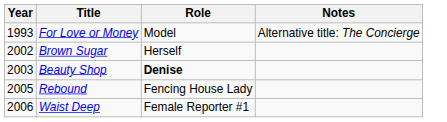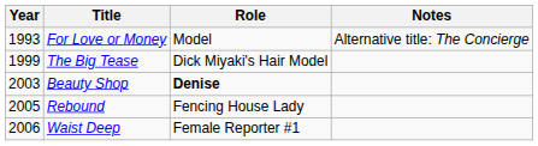+ row: 1999 | The Big Tease | Dick Miyaki's Hair Model
- row: 2002 | Brown Sugar | Herself
